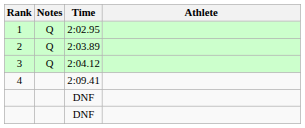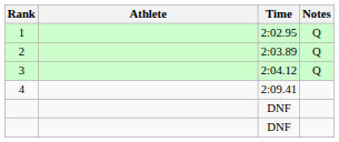columns swapped: Athlete <-> Notes
